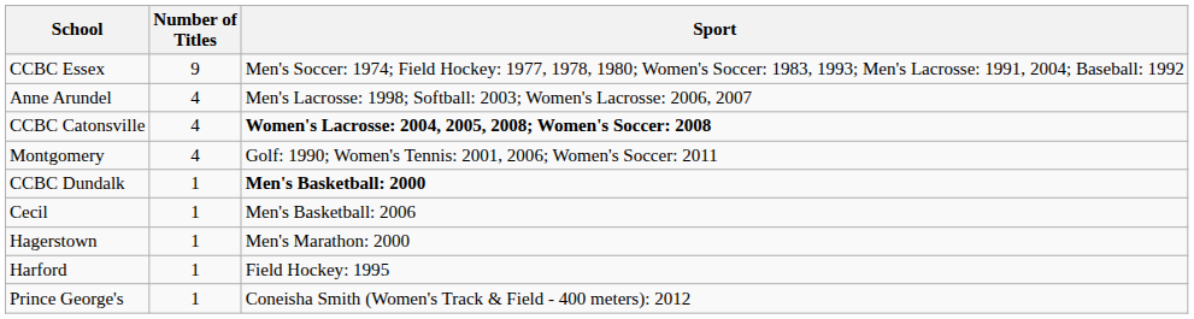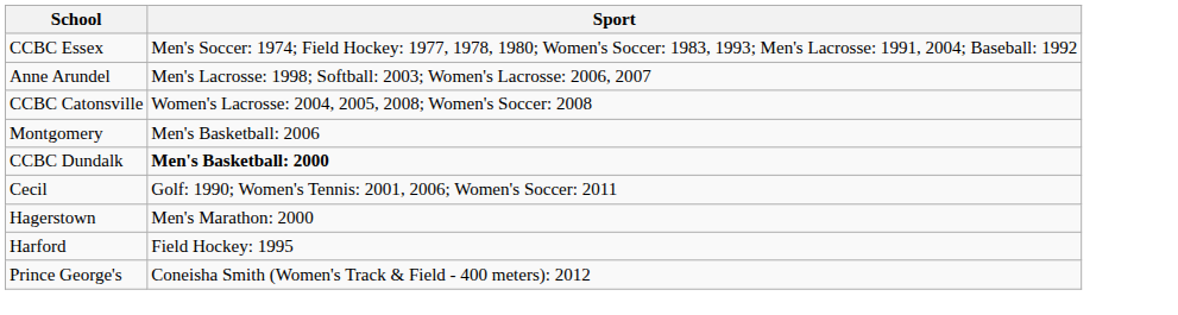- column: Number of Titles | 9 | 4 | 4 | 4 | 1 | 1 | 1 | 1 | 1
CCBC Catonsville | Sport: bold -> normal
Montgomery | Sport: Golf: 1990; Women's Tennis: 2001, 2006; Women's Soccer: 2011 -> Men's Basketball: 2006
Cecil | Sport: Men's Basketball: 2006 -> Golf: 1990; Women's Tennis: 2001, 2006; Women's Soccer: 2011
